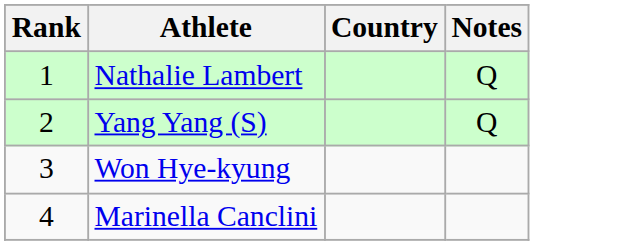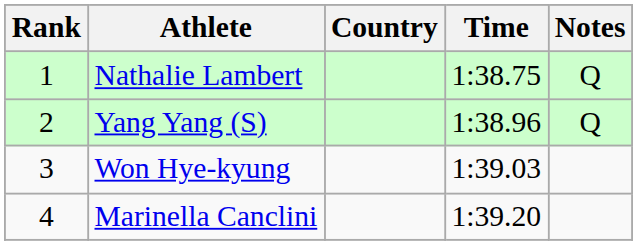+ column: Time | 1:38.75 | 1:38.96 | 1:39.03 | 1:39.20
